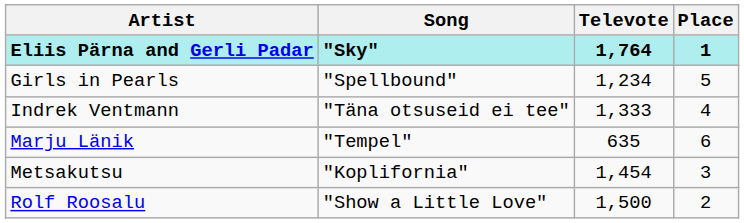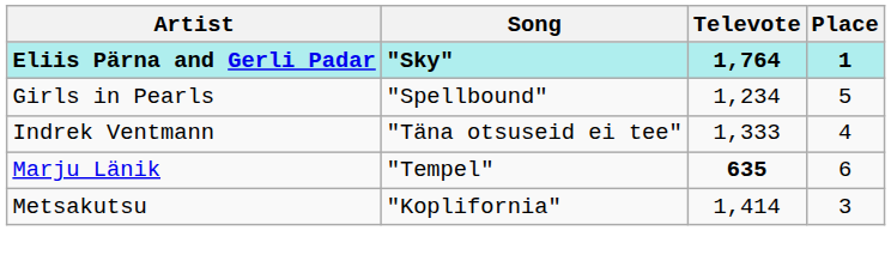Marju Länik | Televote: normal -> bold
Metsakutsu | Televote: 1,454 -> 1,414
- row: Rolf Roosalu | "Show a Little Love" | 1,500 | 2
